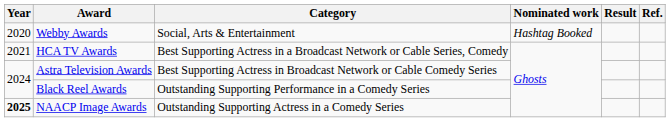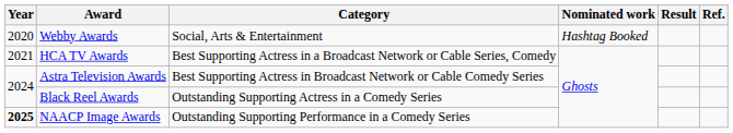Black Reel Awards | Category: Outstanding Supporting Performance in a Comedy Series -> Outstanding Supporting Actress in a Comedy Series
NAACP Image Awards | Category: Outstanding Supporting Actress in a Comedy Series -> Outstanding Supporting Performance in a Comedy Series
